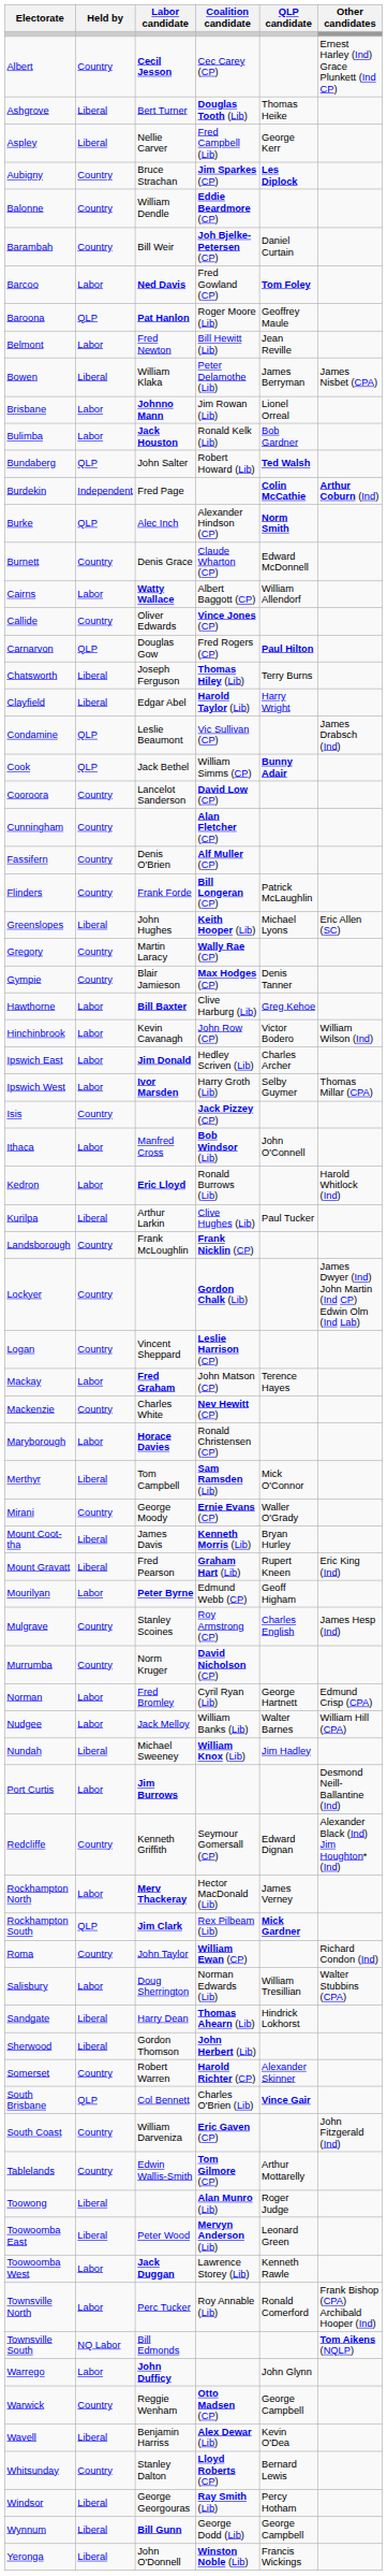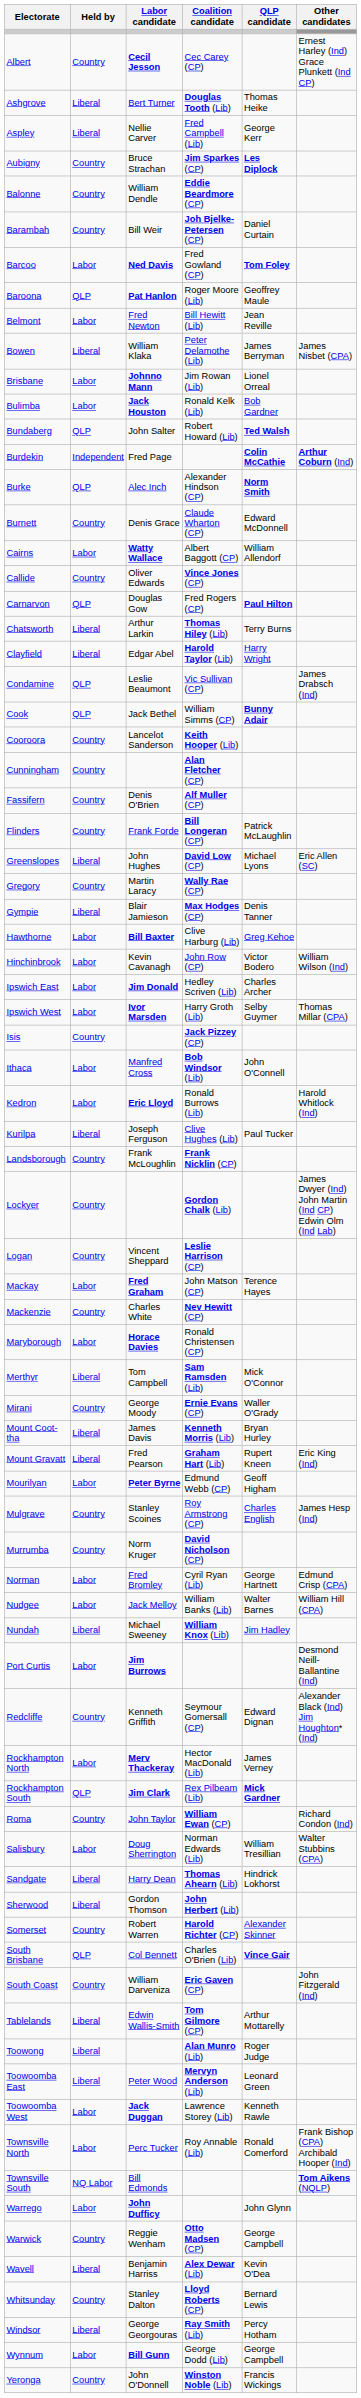Chatsworth | Labor candidate: Joseph Ferguson -> Arthur Larkin
Cooroora | Coalition candidate: David Low (CP) -> Keith Hooper (Lib)
Greenslopes | Coalition candidate: Keith Hooper (Lib) -> David Low (CP)
Gympie | Held by: Country -> Liberal
Kurilpa | Labor candidate: Arthur Larkin -> Joseph Ferguson
Tablelands | Held by: Country -> Liberal
Wynnum | Held by: Liberal -> Labor
Yeronga | Held by: Liberal -> Country
